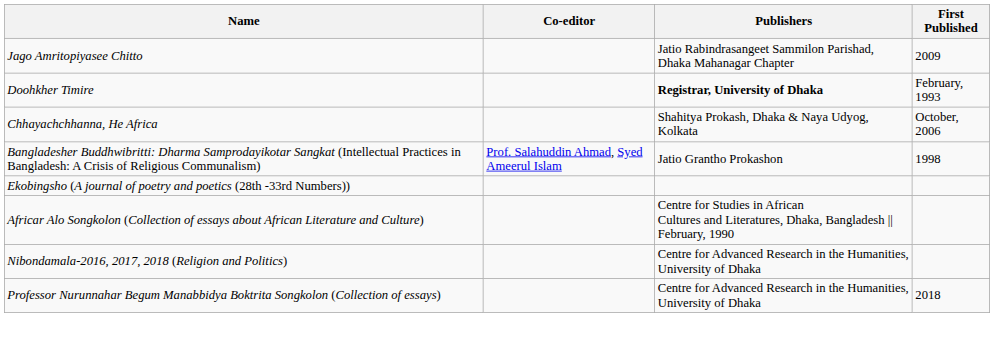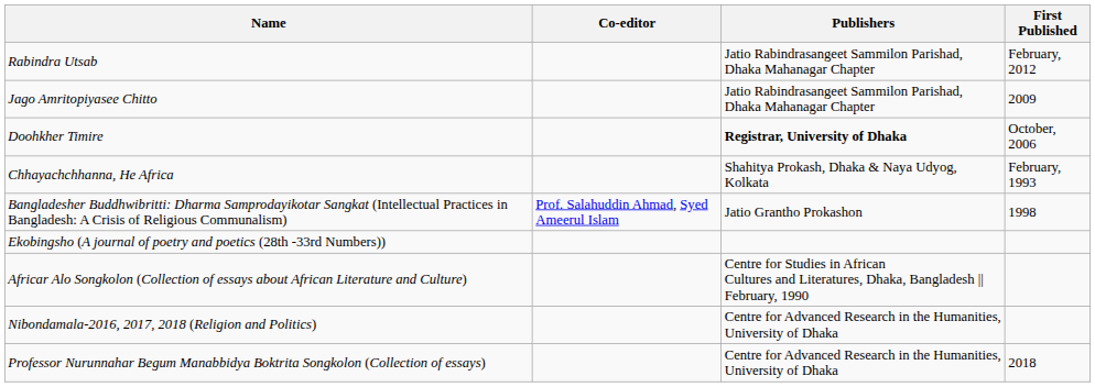+ row: Rabindra Utsab | Jatio Rabindrasangeet Sammilon Parishad, Dhaka Mahanagar Chapter | February, 2012
Doohkher Timire | First Published: February, 1993 -> October, 2006
Chhayachchhanna, He Africa | First Published: October, 2006 -> February, 1993
